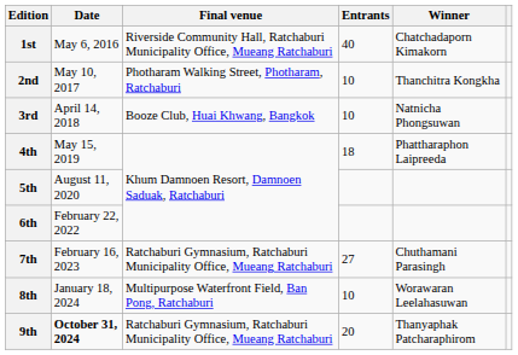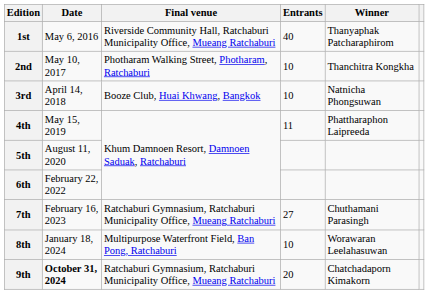1st | Winner: Chatchadaporn Kimakorn -> Thanyaphak Patcharaphirom
4th | Entrants: 18 -> 11
9th | Winner: Thanyaphak Patcharaphirom -> Chatchadaporn Kimakorn
